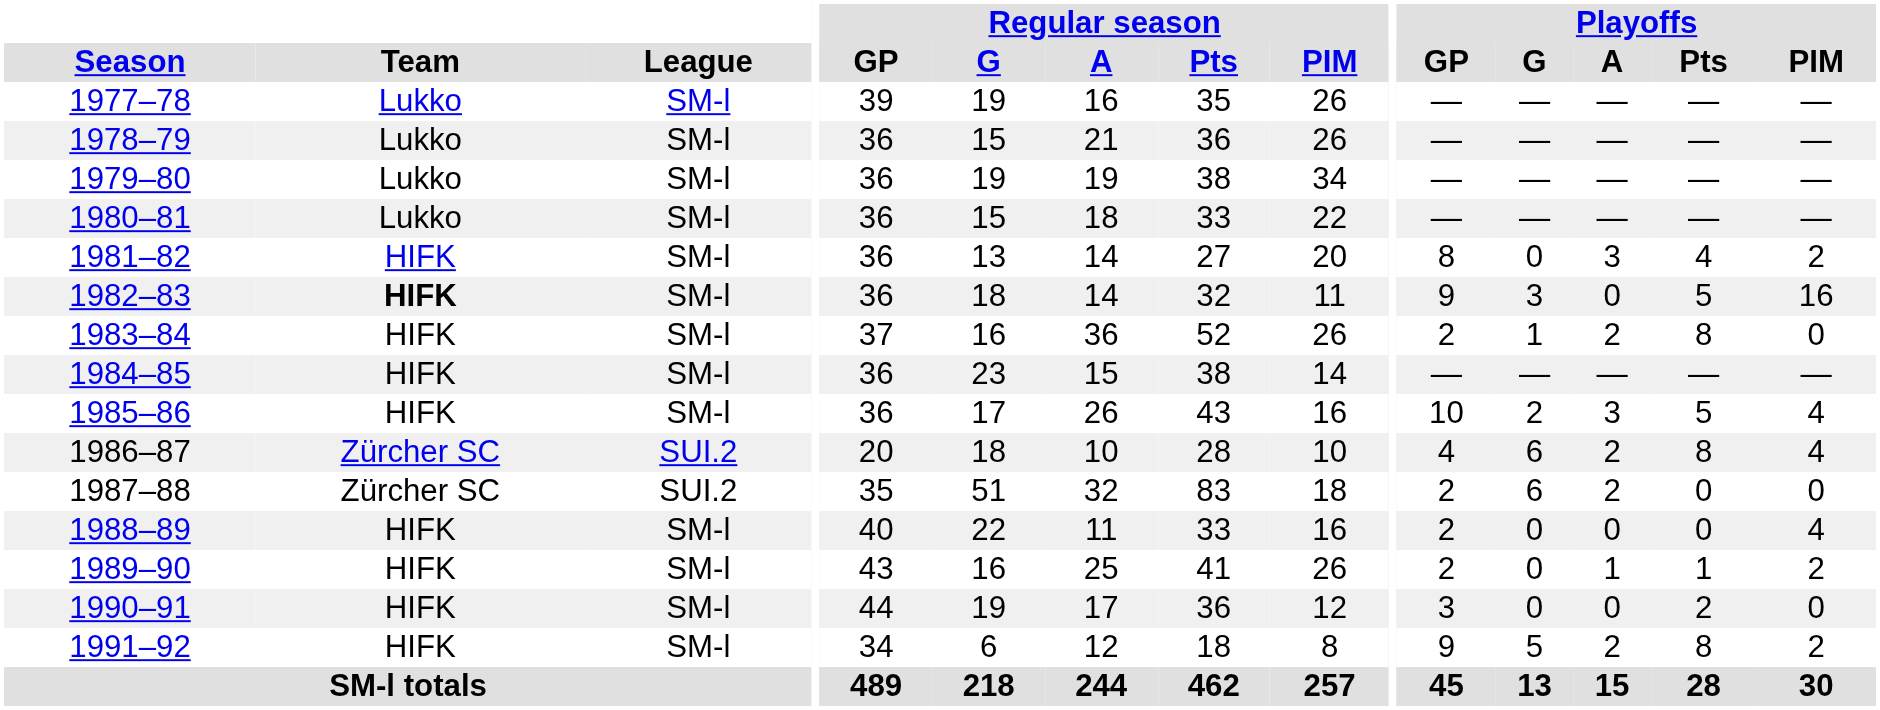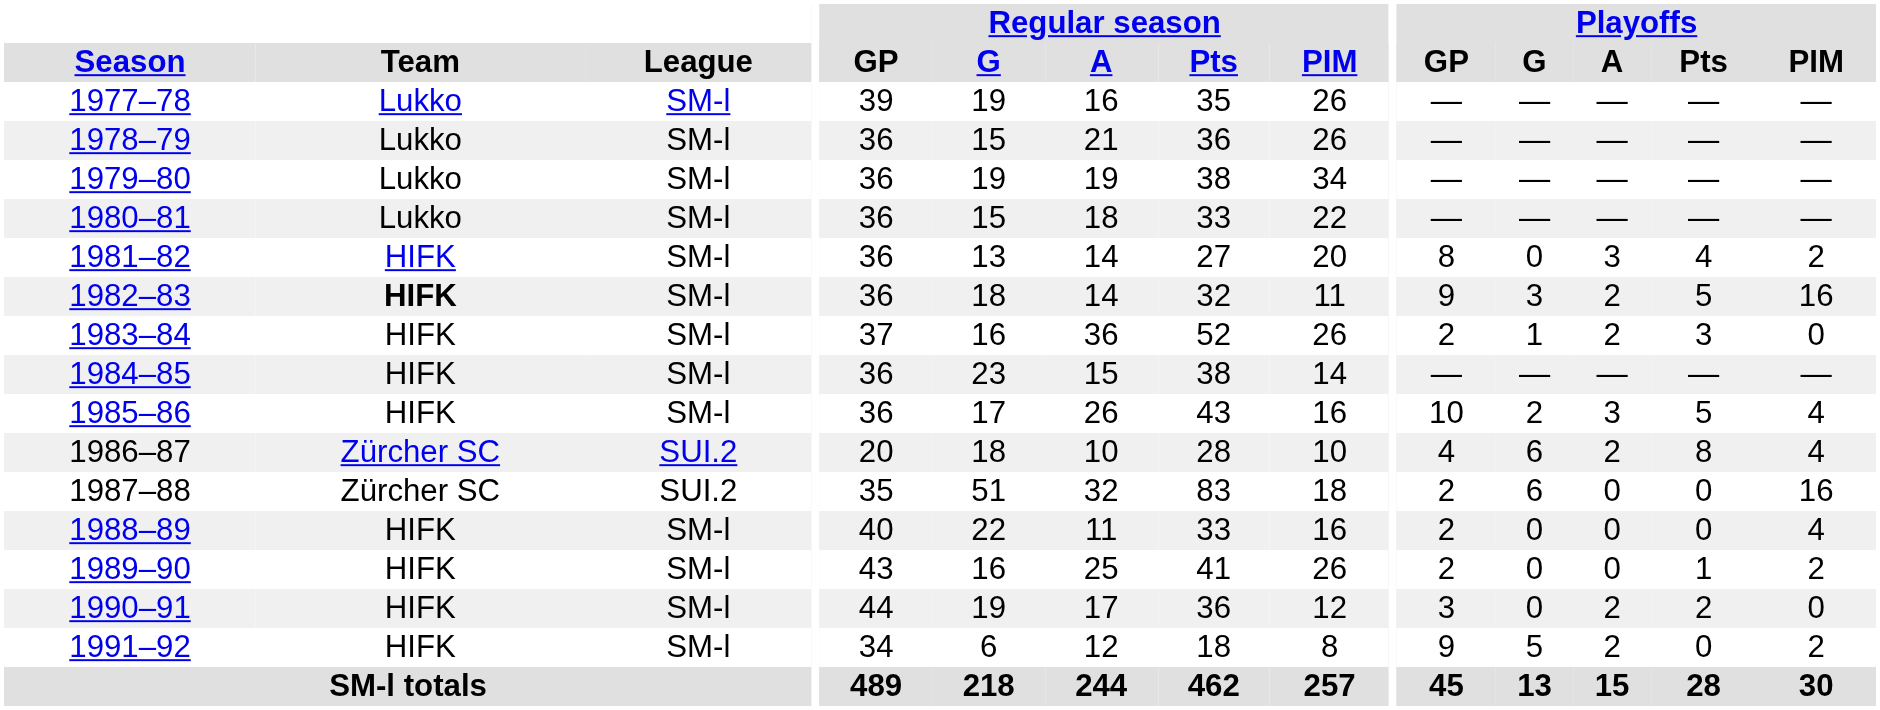1982–83 | Playoffs / A: 0 -> 2
1983–84 | Playoffs / Pts: 8 -> 3
1987–88 | Playoffs / A: 2 -> 0
1987–88 | Playoffs / PIM: 0 -> 16
1989–90 | Playoffs / A: 1 -> 0
1990–91 | Playoffs / A: 0 -> 2
1991–92 | Playoffs / Pts: 8 -> 0
